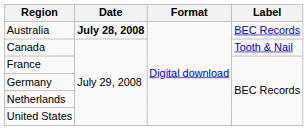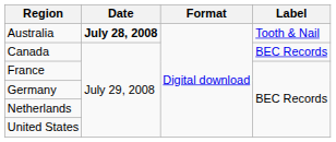Australia | Label: BEC Records -> Tooth & Nail
Canada | Label: Tooth & Nail -> BEC Records
